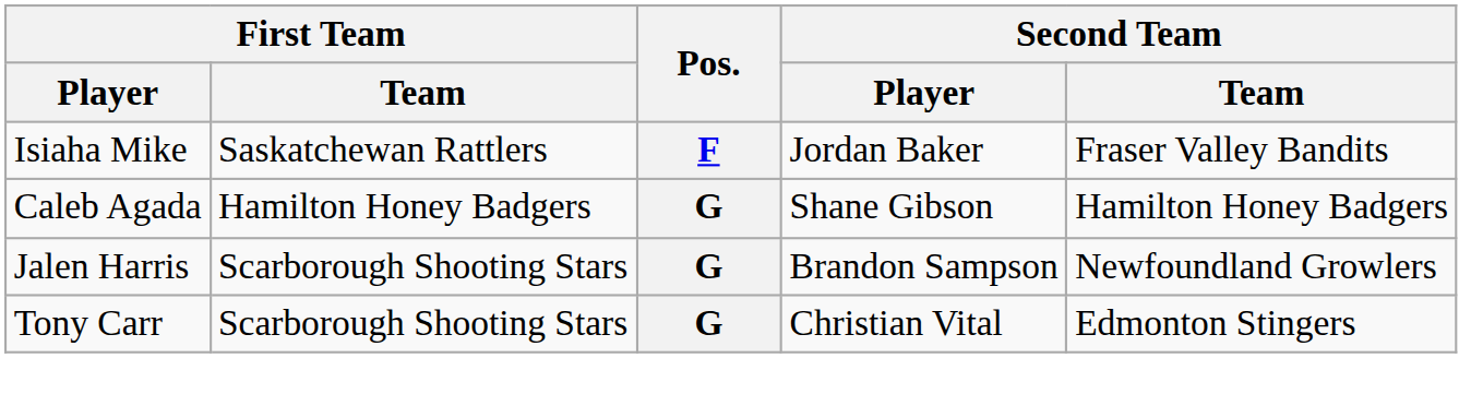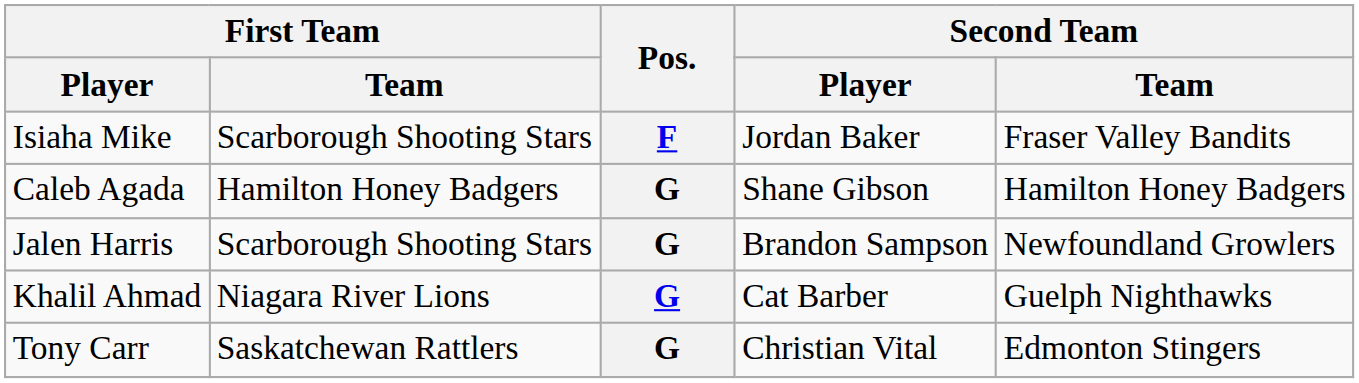Isiaha Mike | First Team / Team: Saskatchewan Rattlers -> Scarborough Shooting Stars
+ row: Khalil Ahmad | Niagara River Lions | G | Cat Barber | Guelph Nighthawks
Tony Carr | First Team / Team: Scarborough Shooting Stars -> Saskatchewan Rattlers
